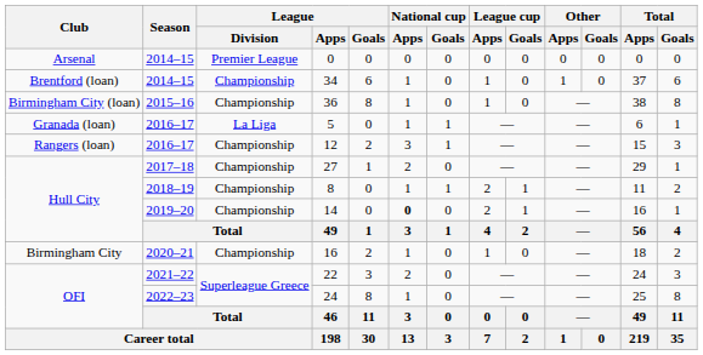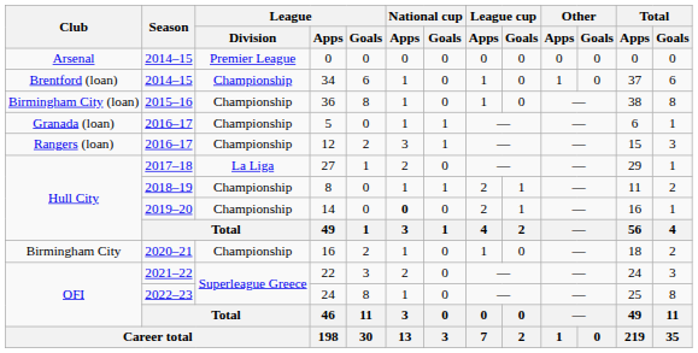5 | League / Division: La Liga -> Championship
27 | League / Division: Championship -> La Liga
